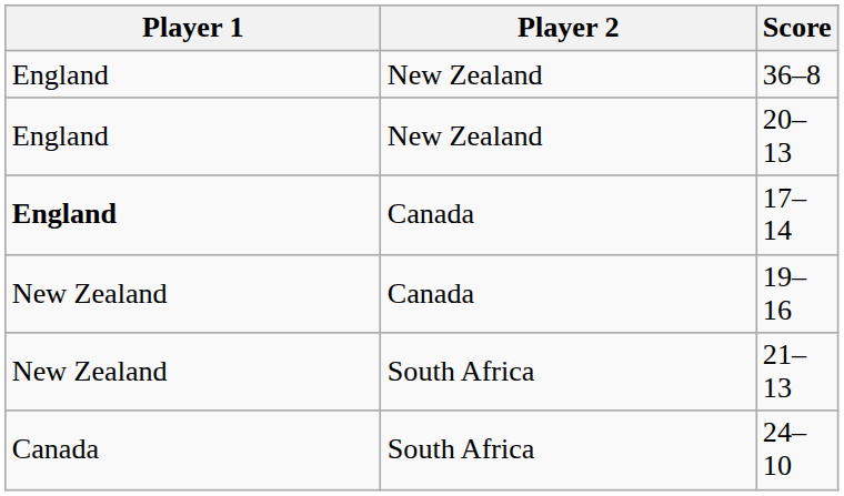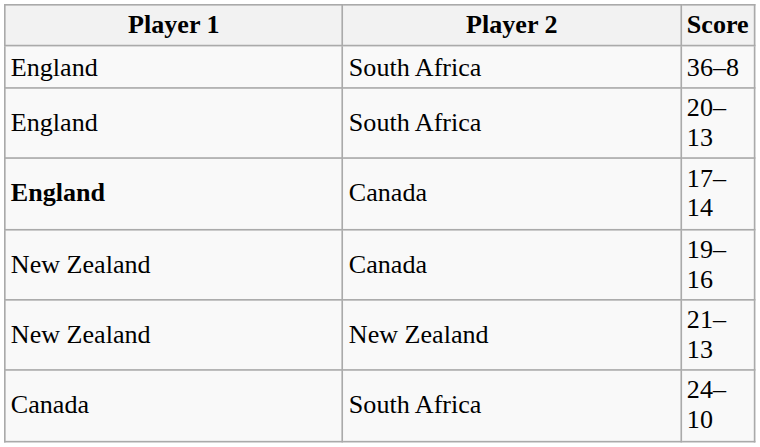36–8 | Player 2: New Zealand -> South Africa
20–13 | Player 2: New Zealand -> South Africa
21–13 | Player 2: South Africa -> New Zealand
